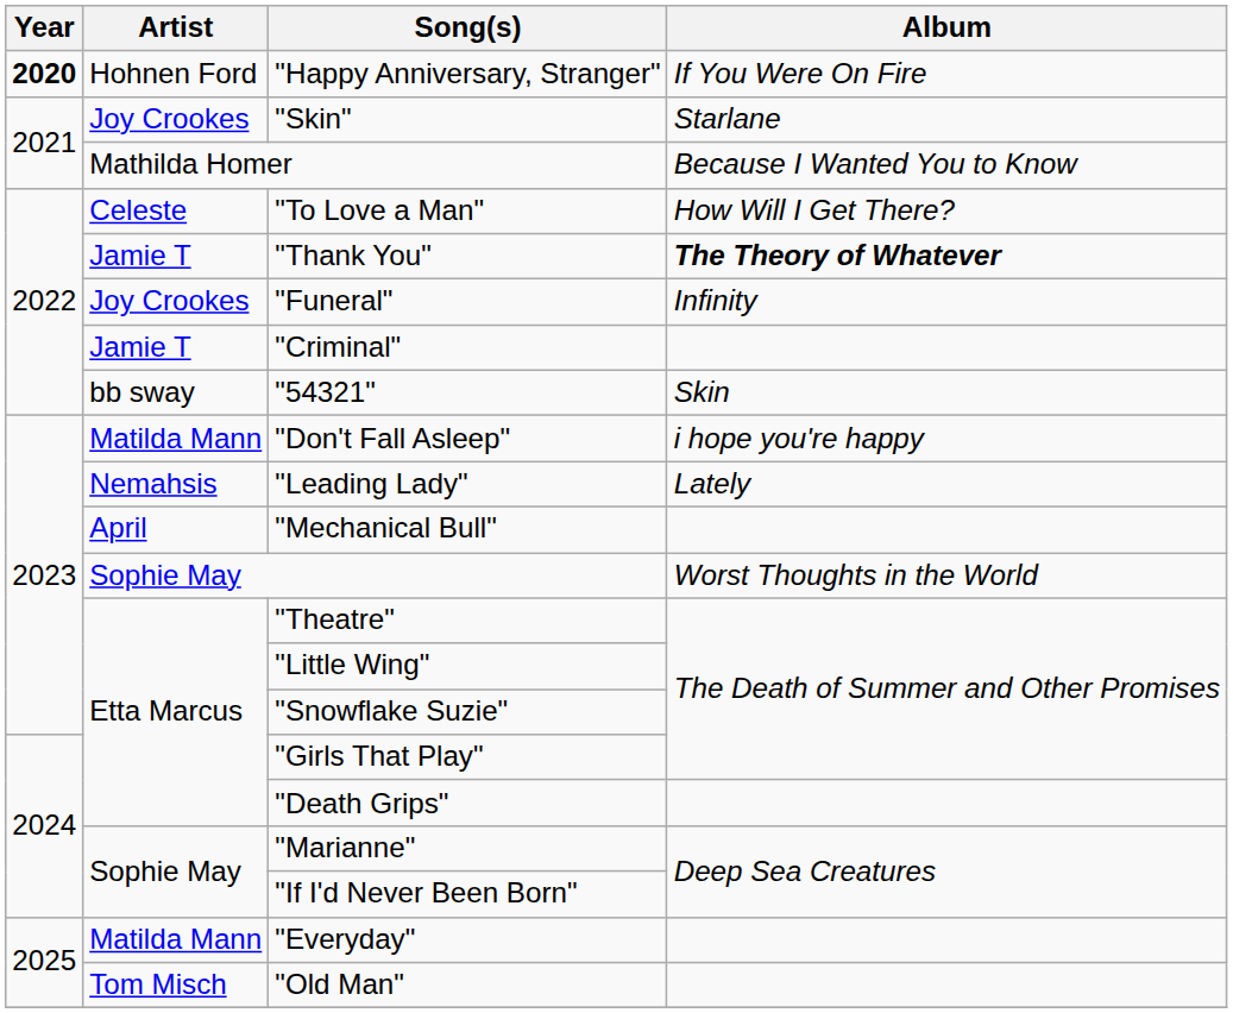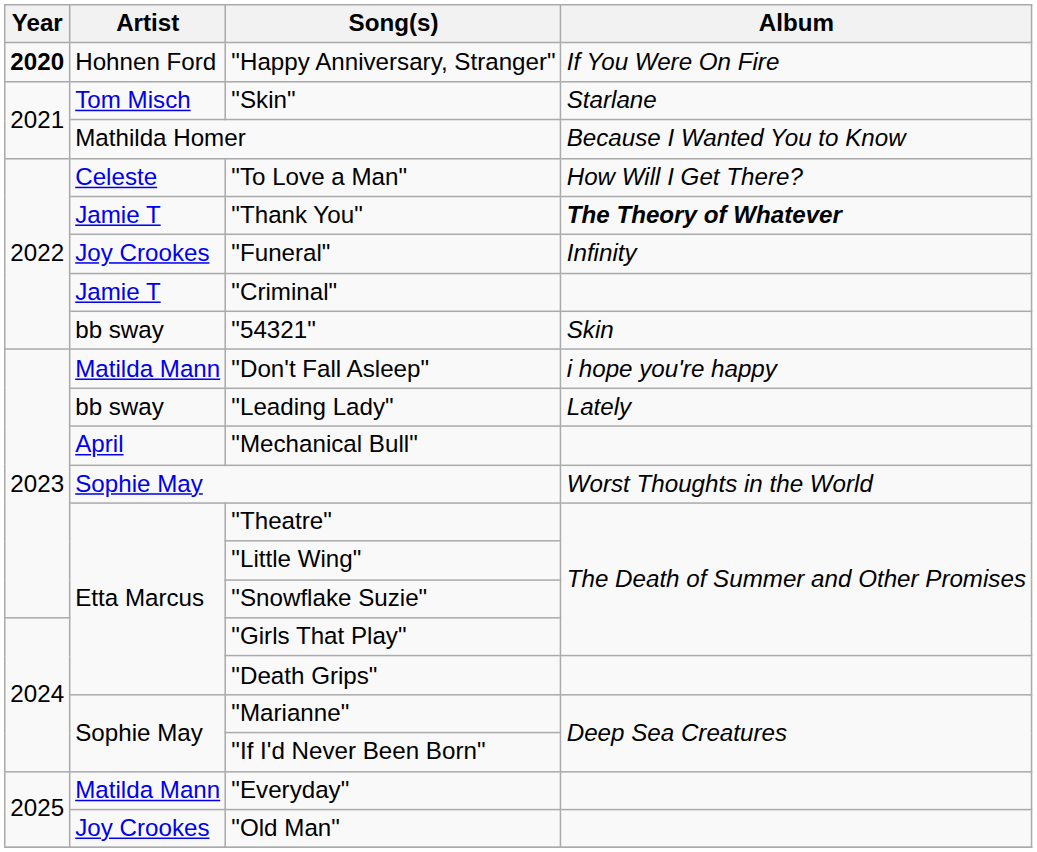"Skin" | Artist: Joy Crookes -> Tom Misch
"Leading Lady" | Artist: Nemahsis -> bb sway
"Old Man" | Artist: Tom Misch -> Joy Crookes
